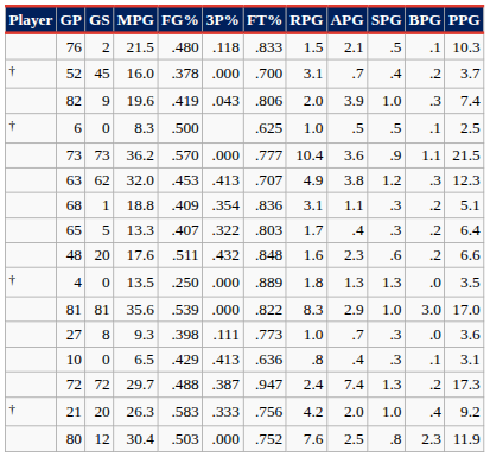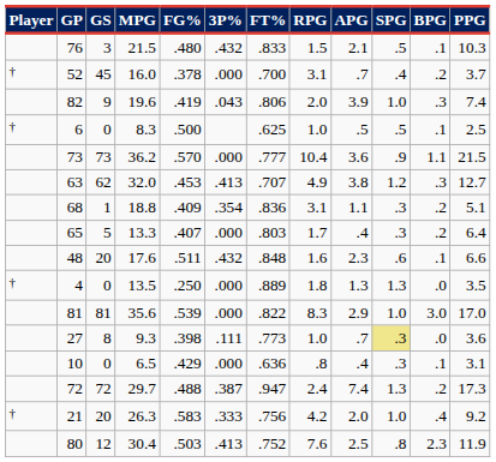76 | GS: 2 -> 3
76 | 3P%: .118 -> .432
63 | PPG: 12.3 -> 12.7
65 | 3P%: .322 -> .000
48 | BPG: .2 -> .1
27 | SPG: no background -> khaki background
10 | 3P%: .413 -> .000
80 | 3P%: .000 -> .413
